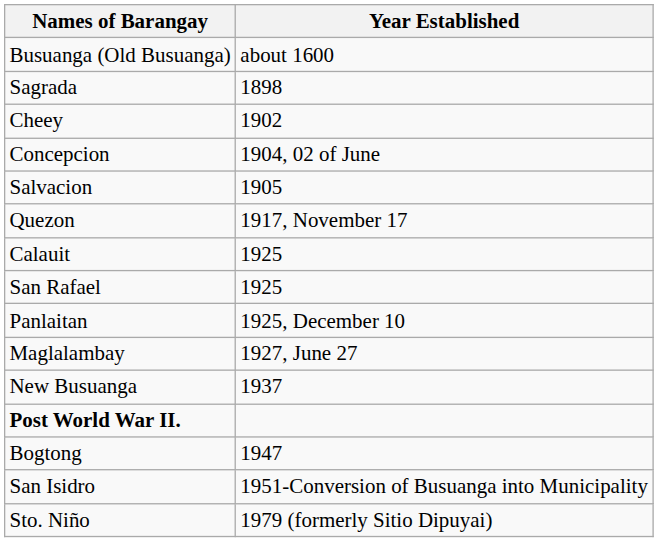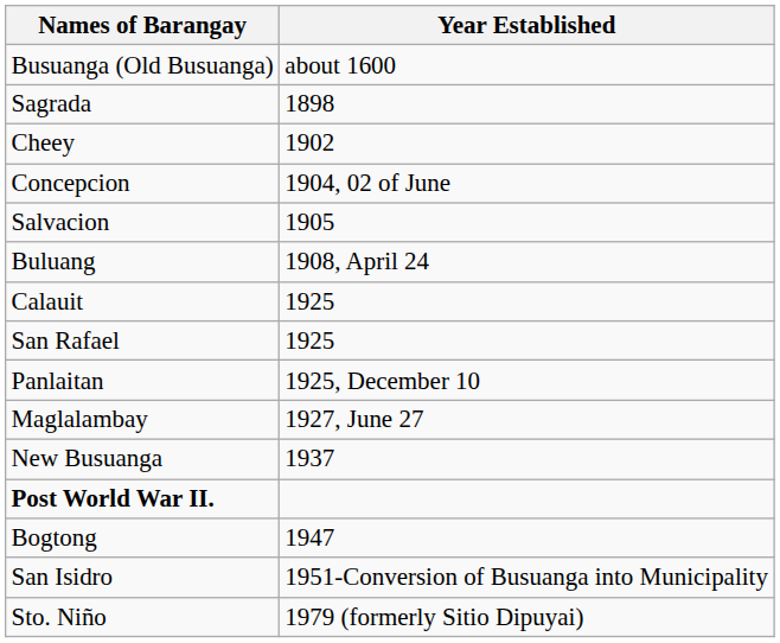+ row: Buluang | 1908, April 24
- row: Quezon | 1917, November 17
